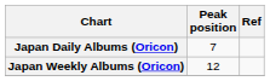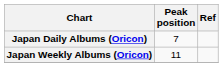Japan Weekly Albums (Oricon) | Peak position: 12 -> 11
